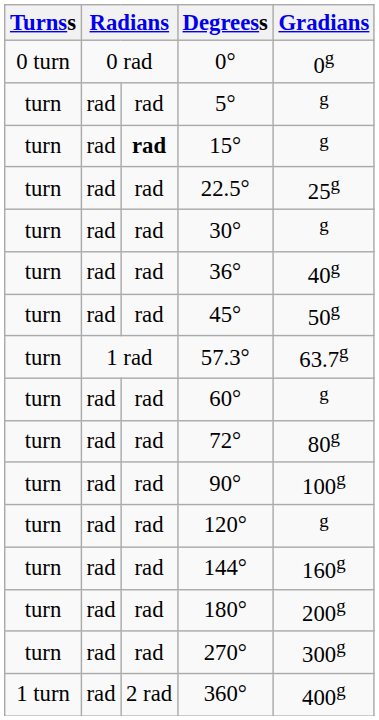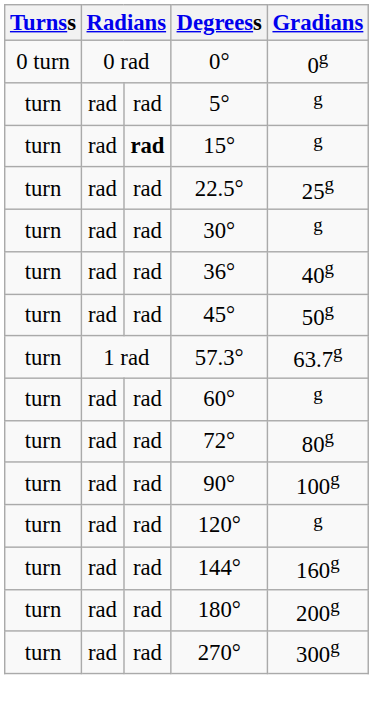- row: 1 turn | rad | 2 rad | 360° | 400g
